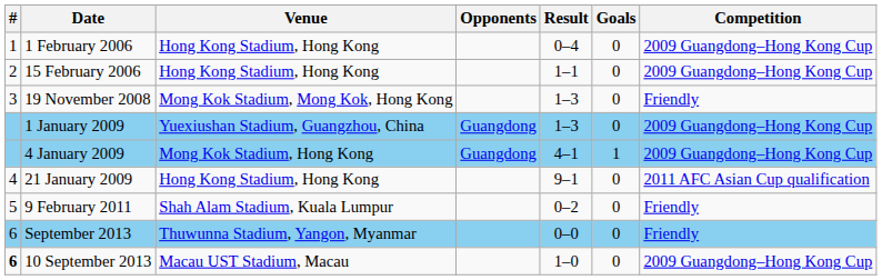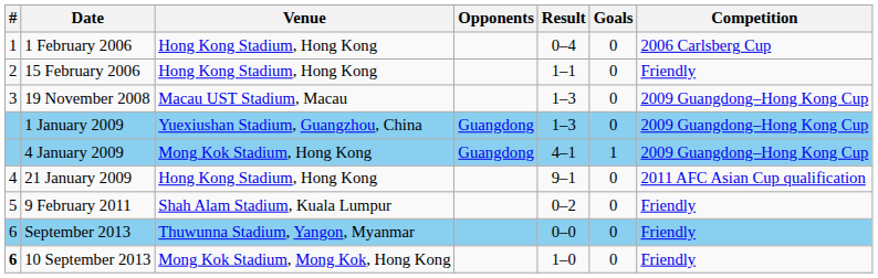1 February 2006 | Competition: 2009 Guangdong–Hong Kong Cup -> 2006 Carlsberg Cup
15 February 2006 | Competition: 2009 Guangdong–Hong Kong Cup -> Friendly
19 November 2008 | Venue: Mong Kok Stadium, Mong Kok, Hong Kong -> Macau UST Stadium, Macau
19 November 2008 | Competition: Friendly -> 2009 Guangdong–Hong Kong Cup
10 September 2013 | Venue: Macau UST Stadium, Macau -> Mong Kok Stadium, Mong Kok, Hong Kong
10 September 2013 | Competition: 2009 Guangdong–Hong Kong Cup -> Friendly
